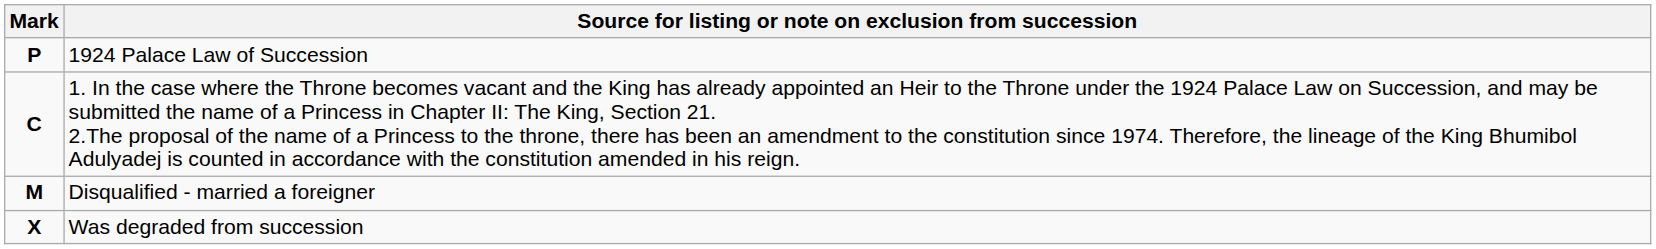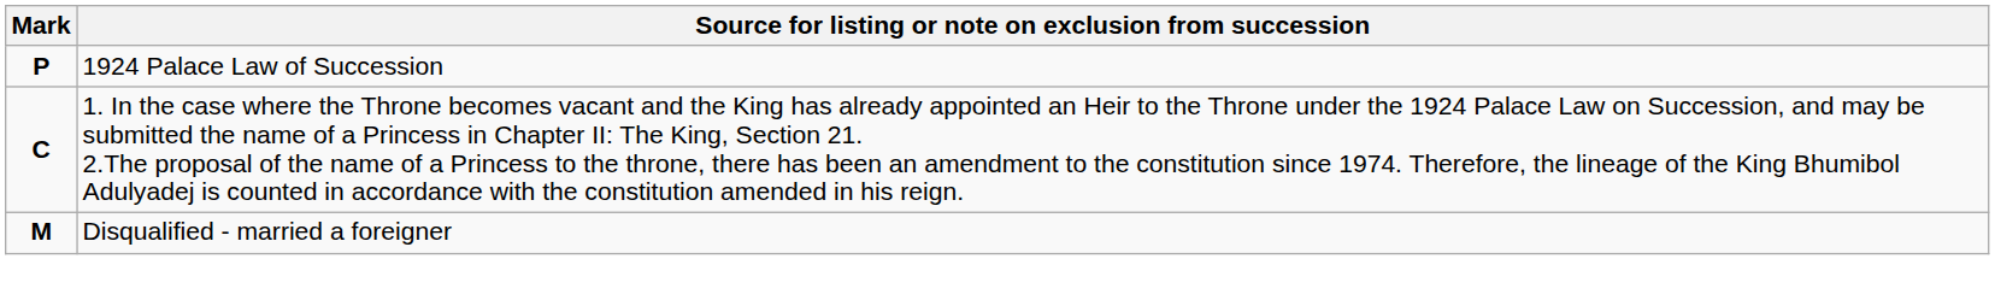- row: X | Was degraded from succession
